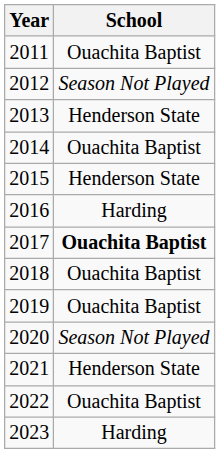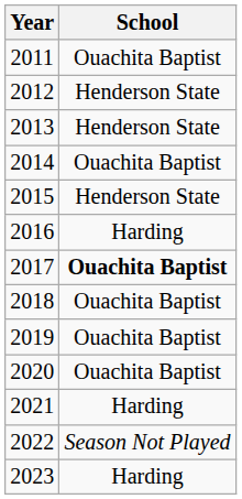2012 | School: Season Not Played -> Henderson State
2020 | School: Season Not Played -> Ouachita Baptist
2021 | School: Henderson State -> Harding
2022 | School: Ouachita Baptist -> Season Not Played
